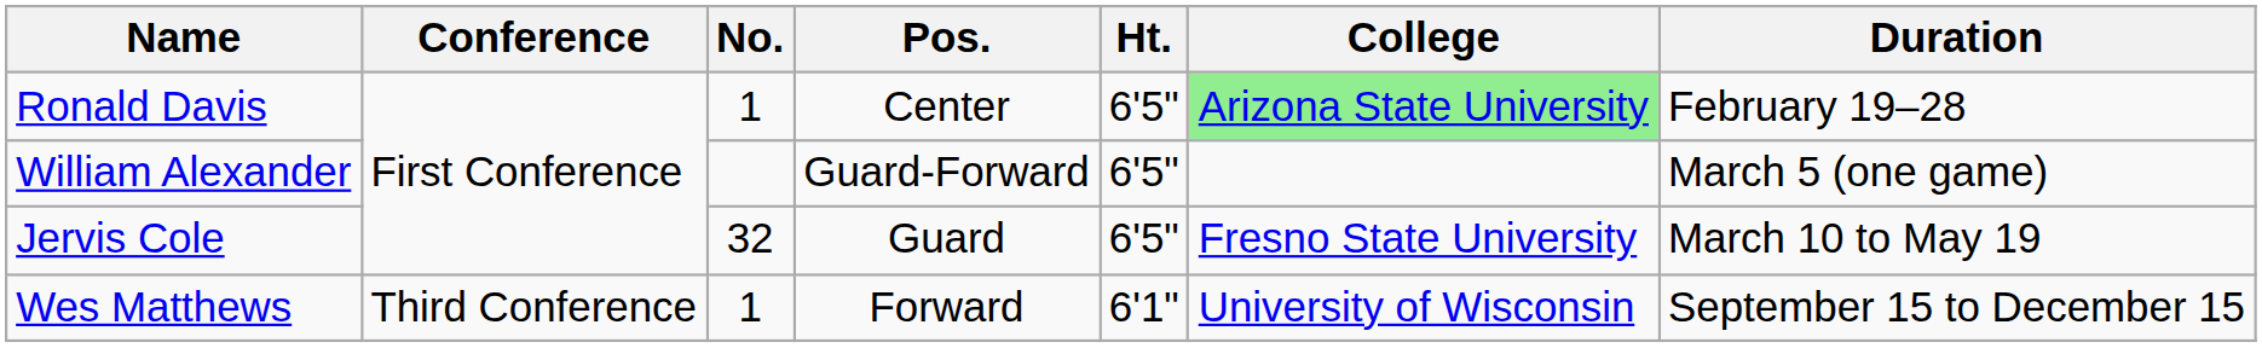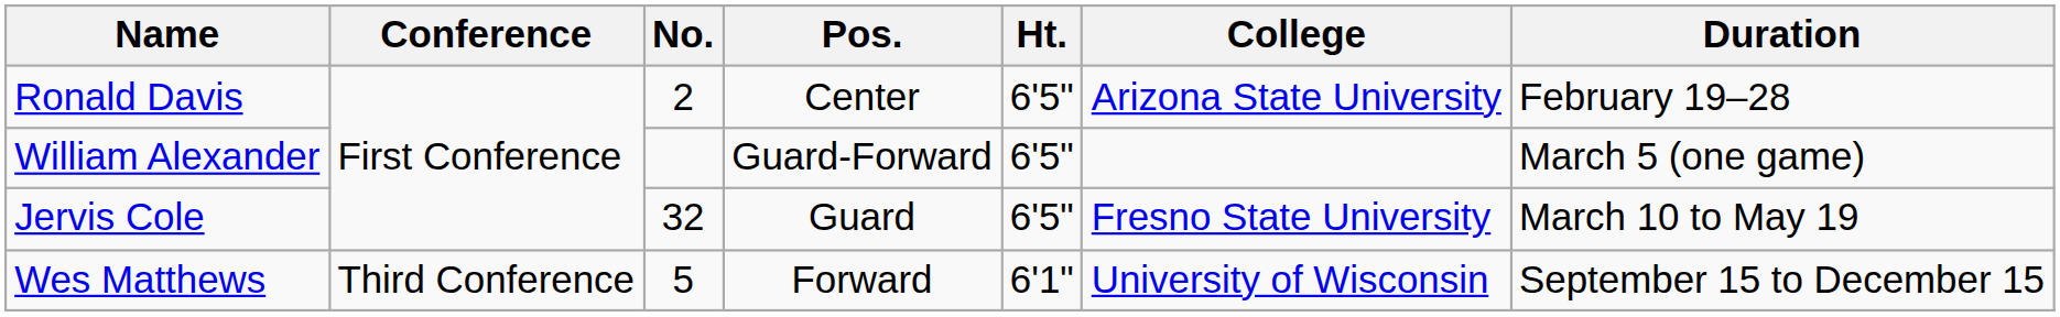Ronald Davis | No.: 1 -> 2
Ronald Davis | College: lightgreen background -> no background
Wes Matthews | No.: 1 -> 5
